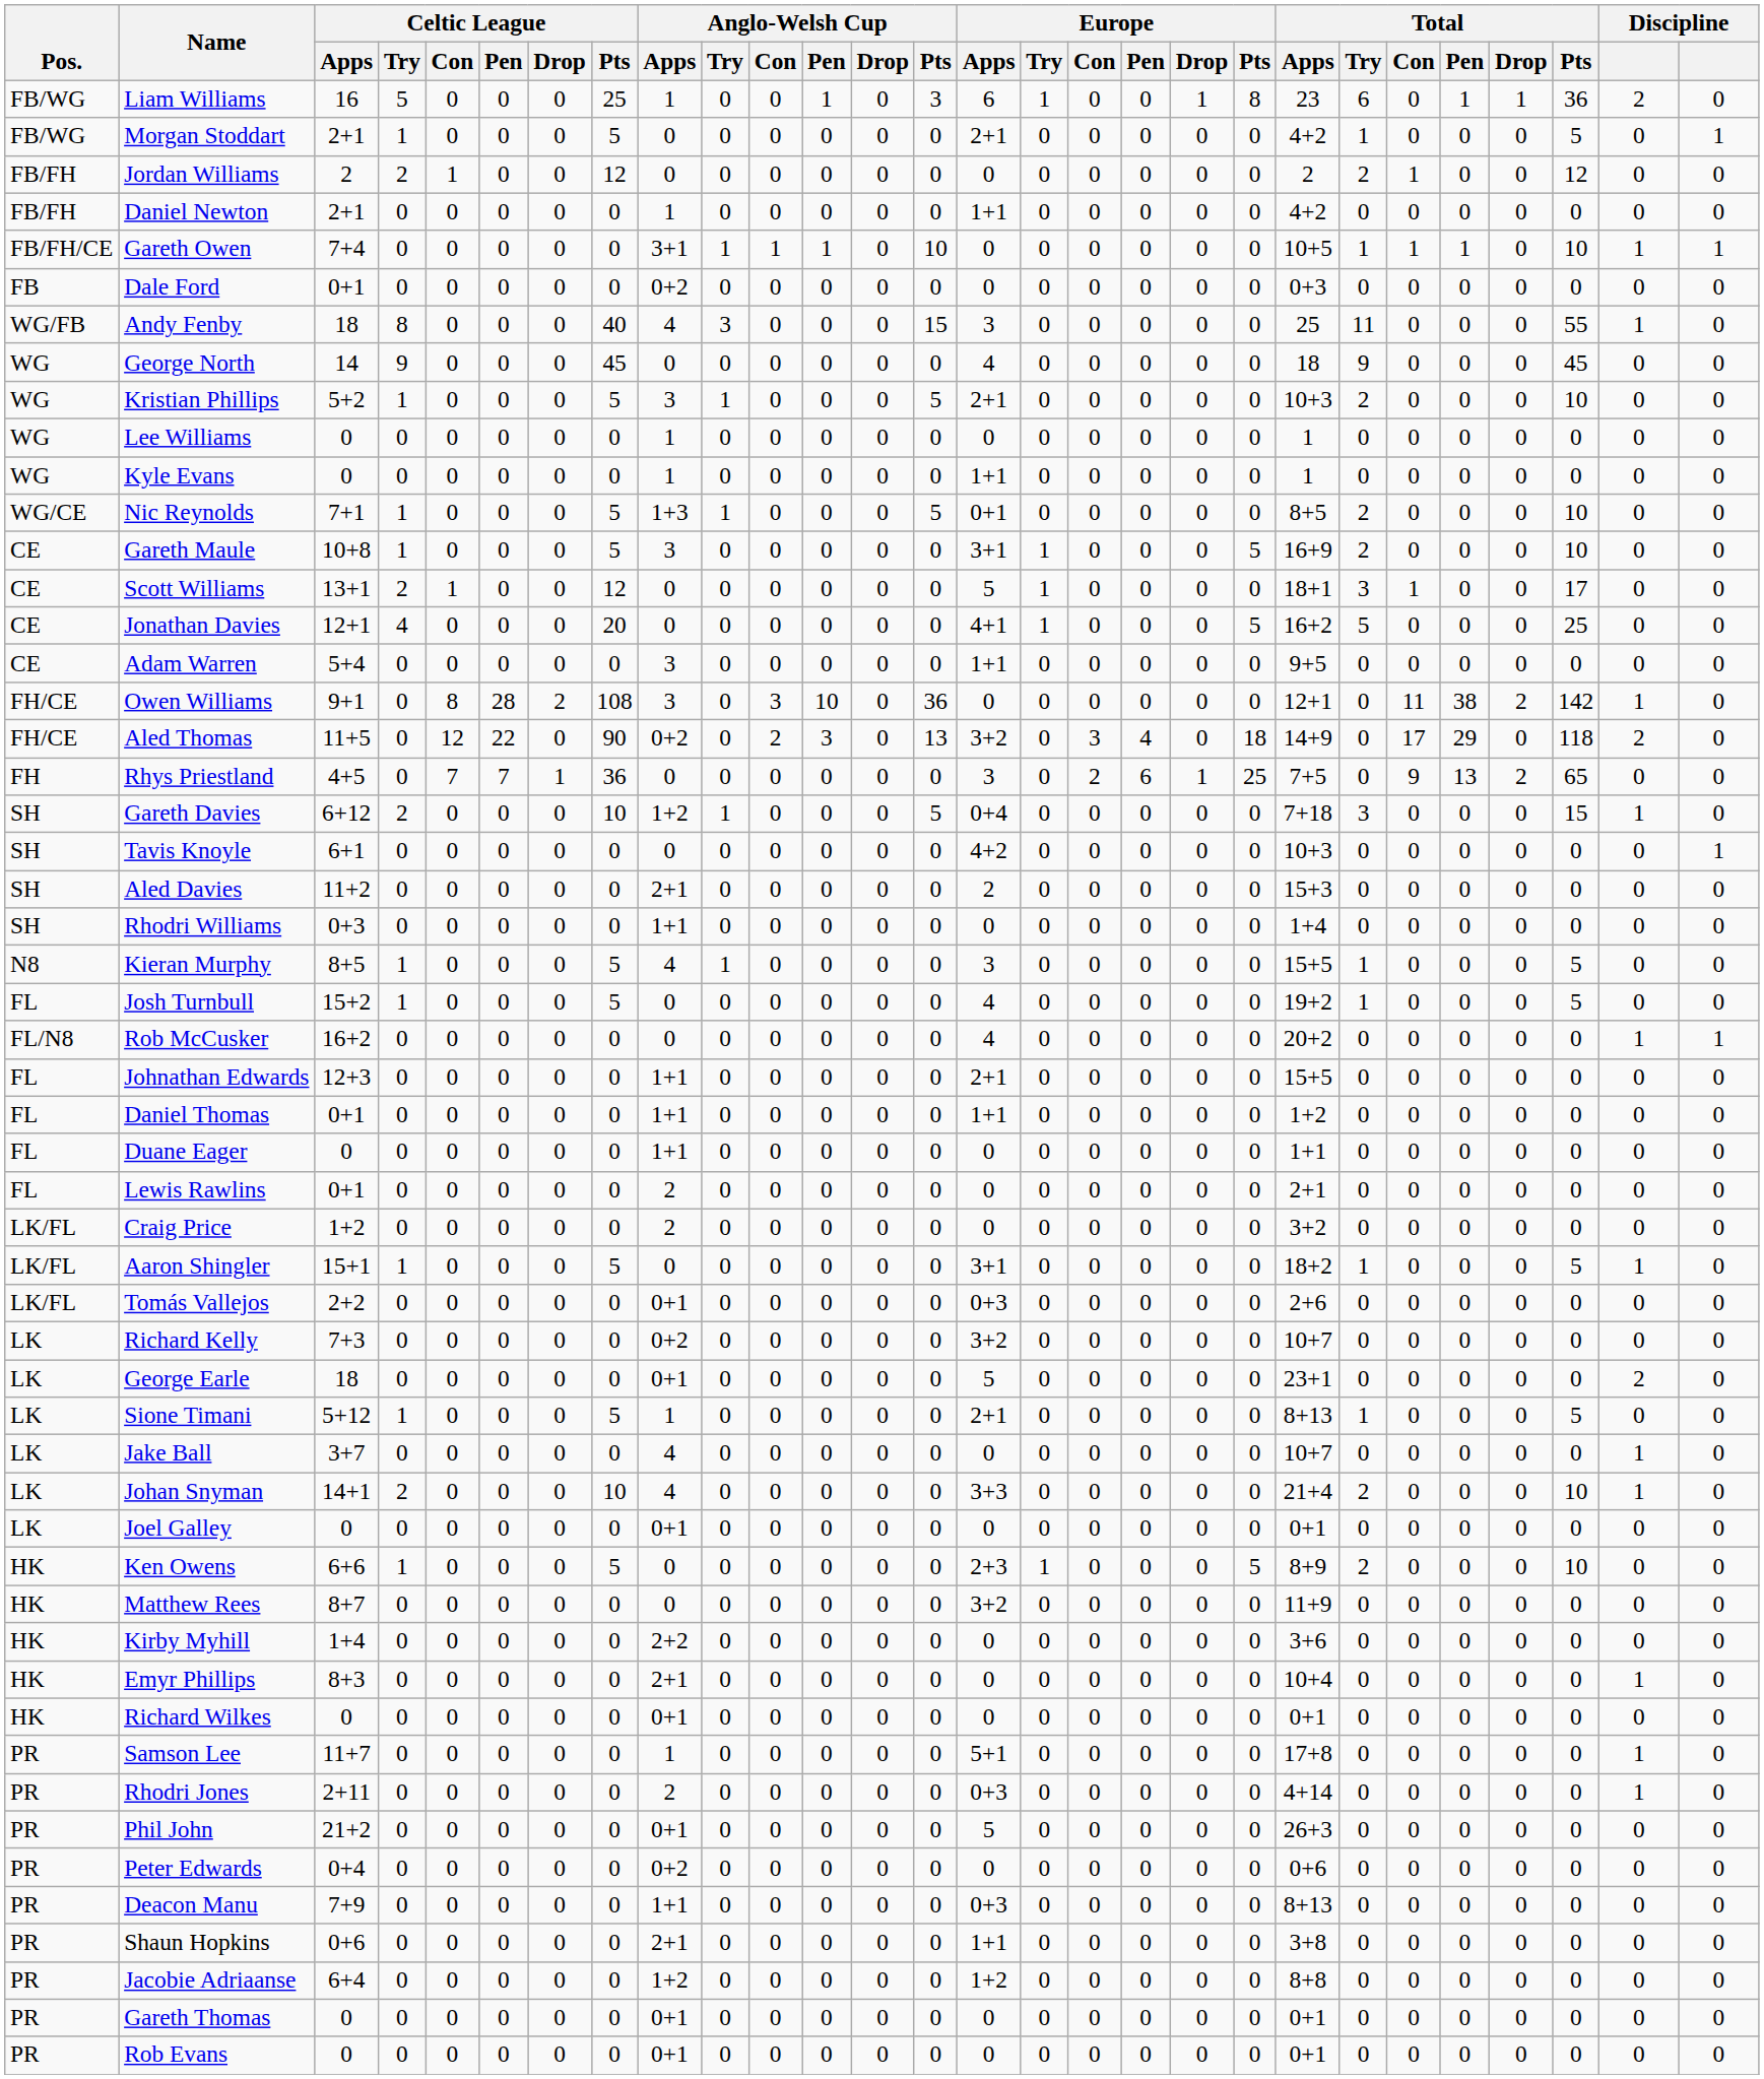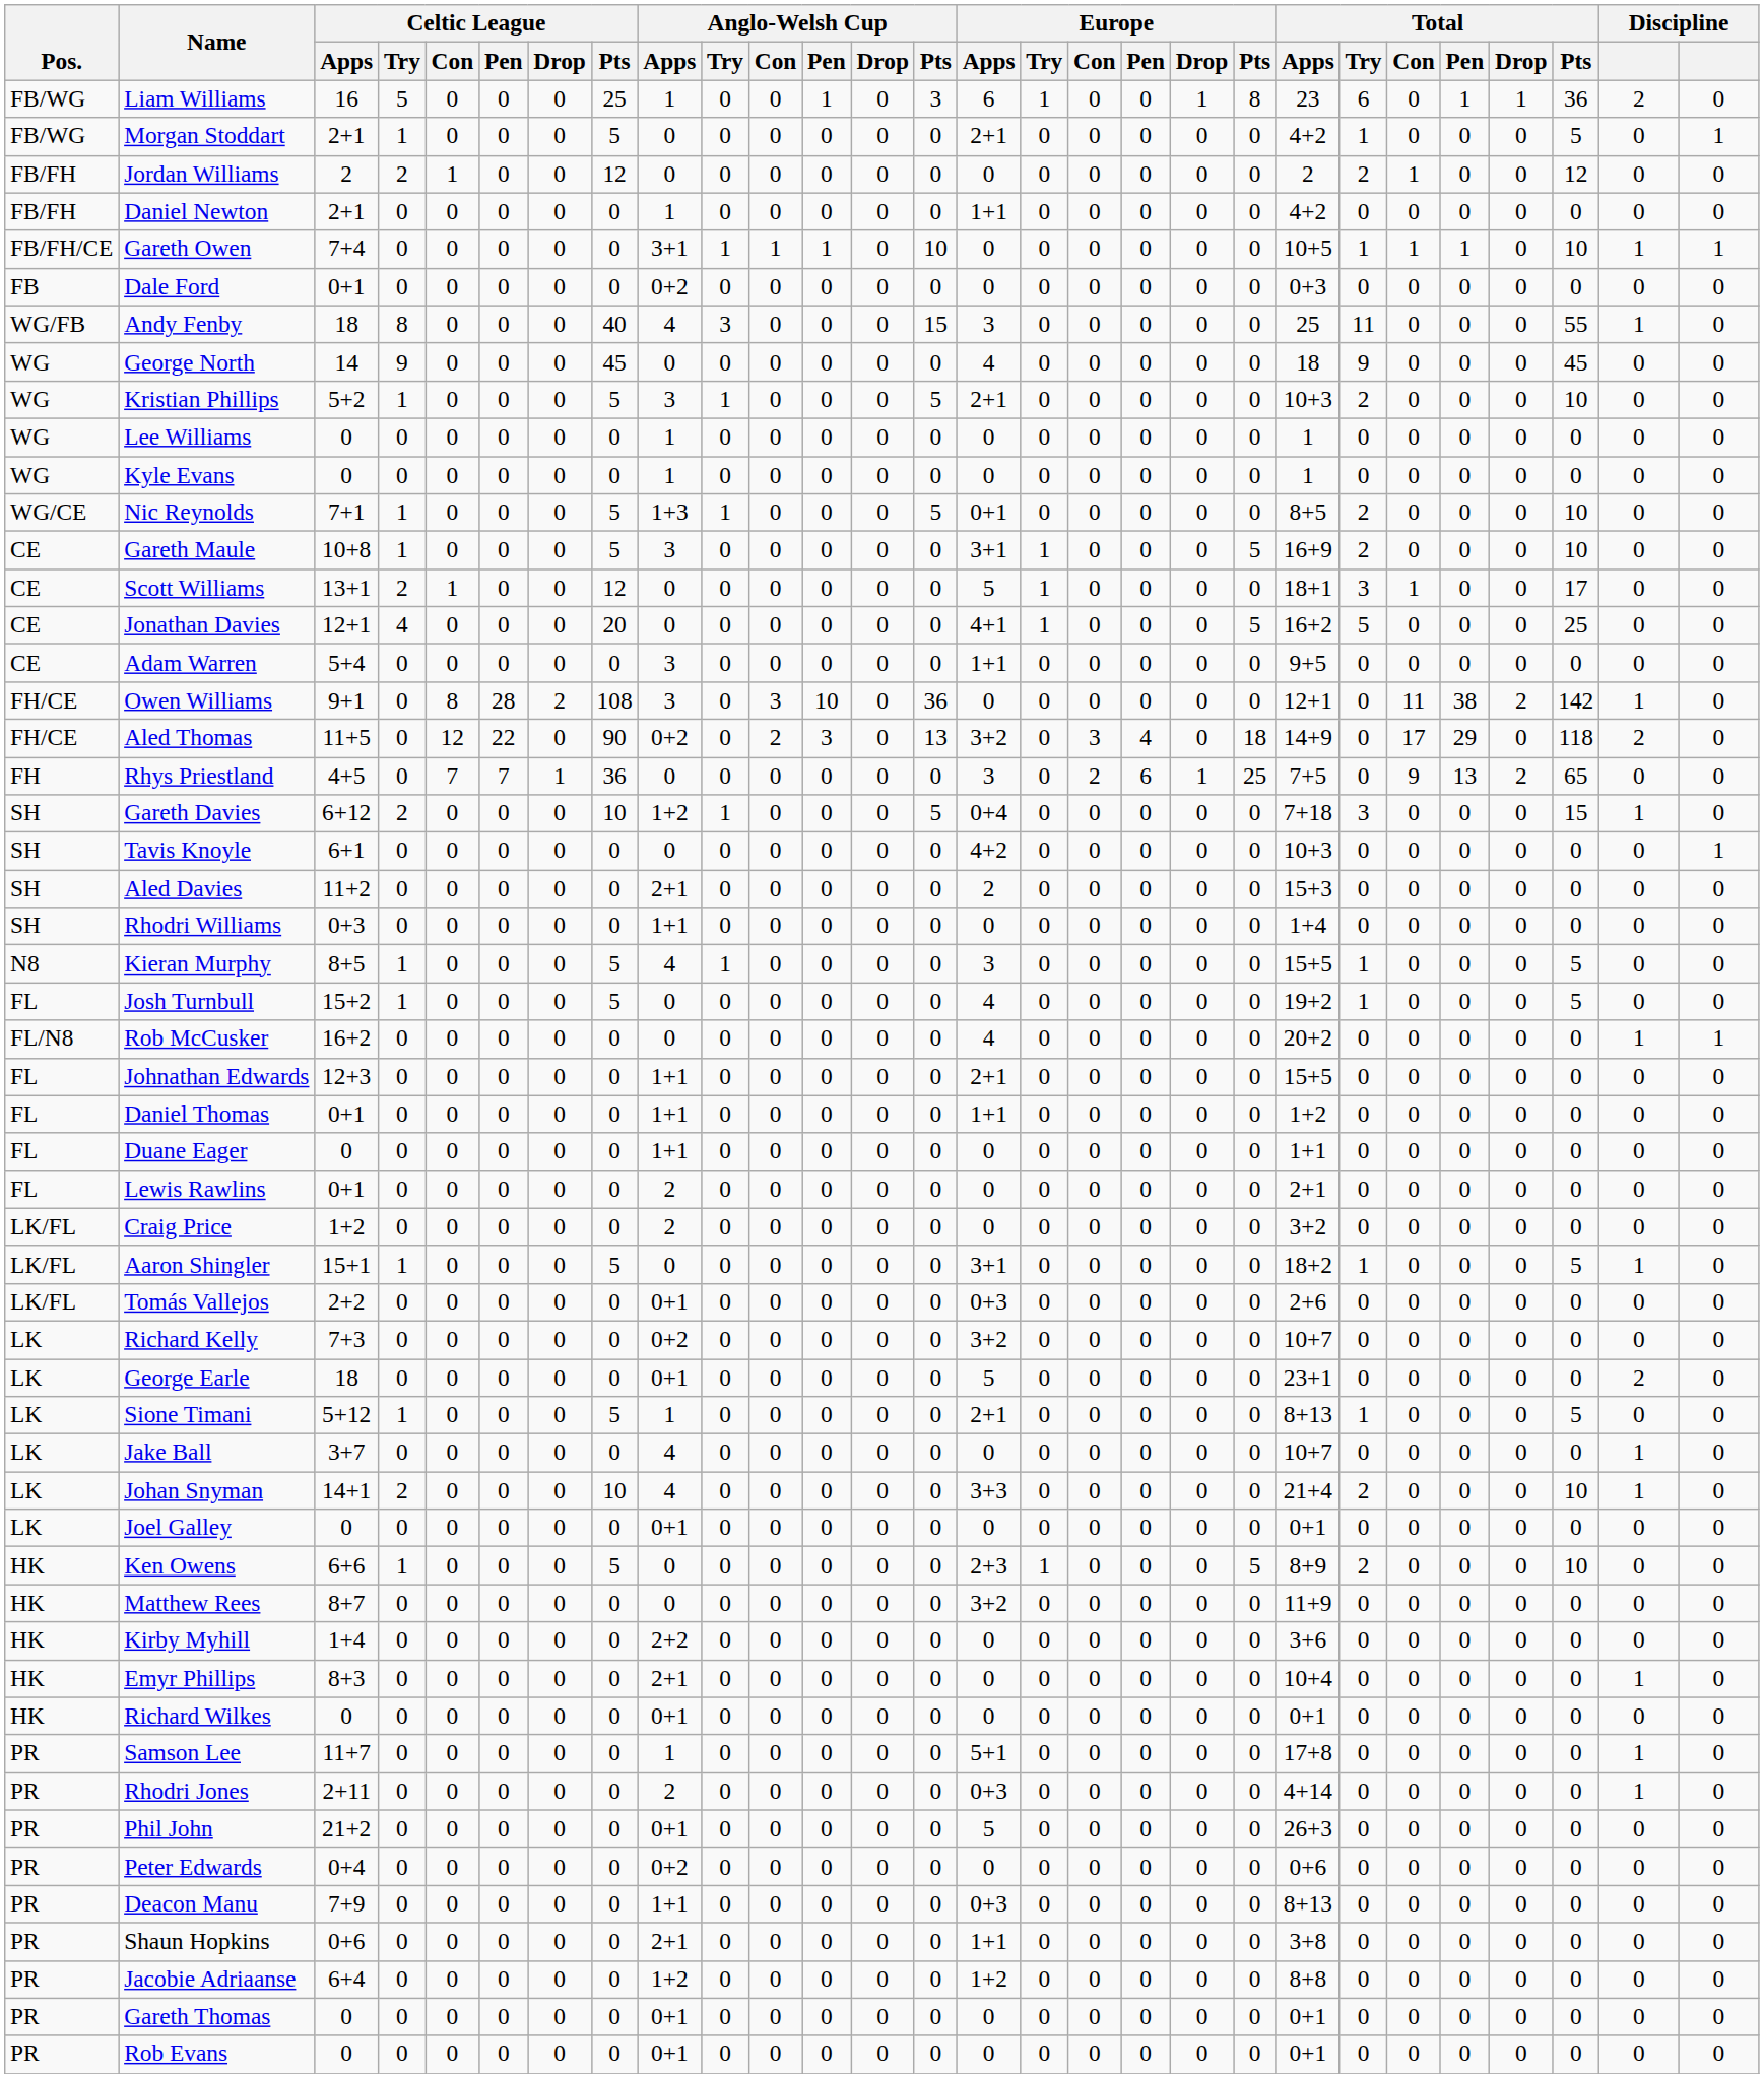Kyle Evans | Europe / Apps: 1+1 -> 0
